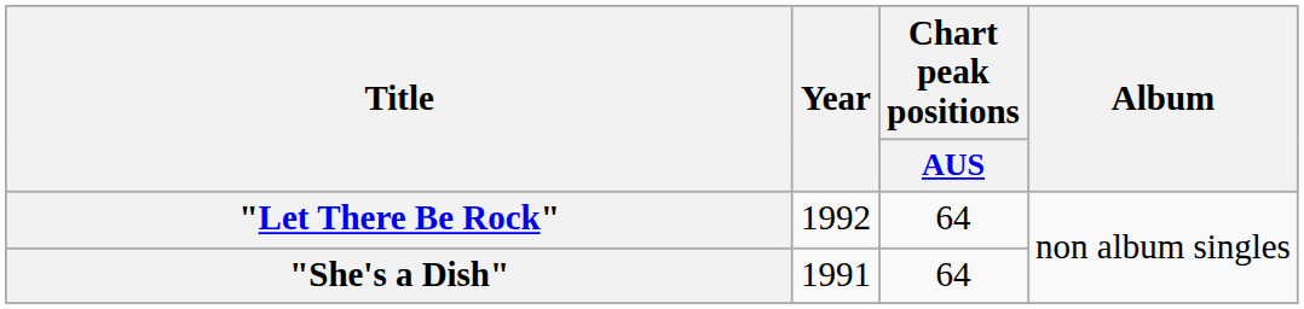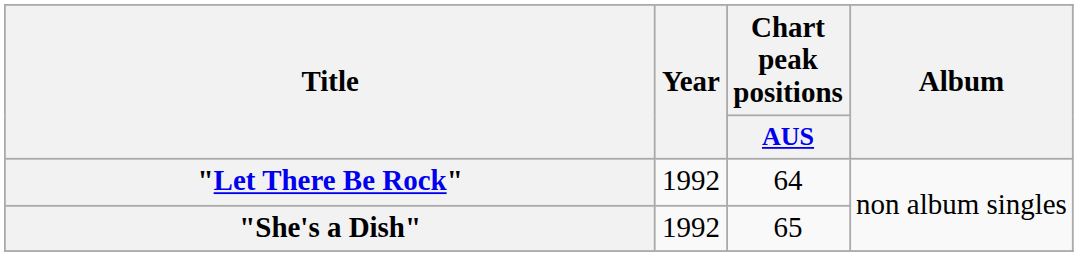"She's a Dish" | Year: 1991 -> 1992
"She's a Dish" | Chart peak positions / AUS: 64 -> 65
